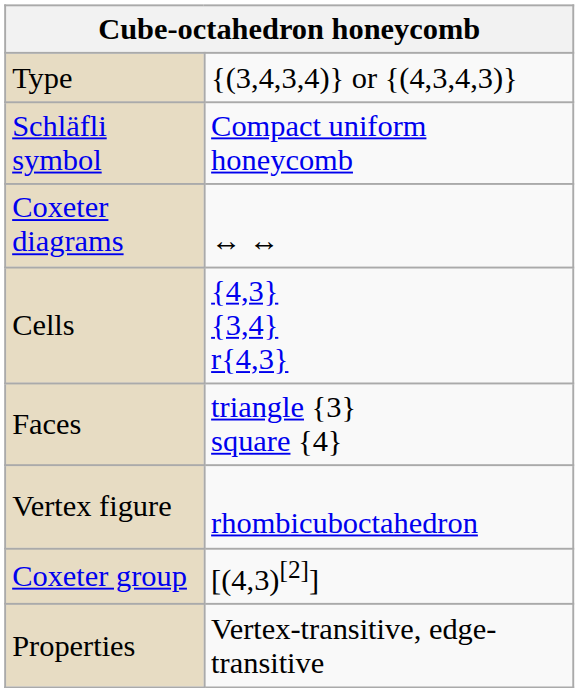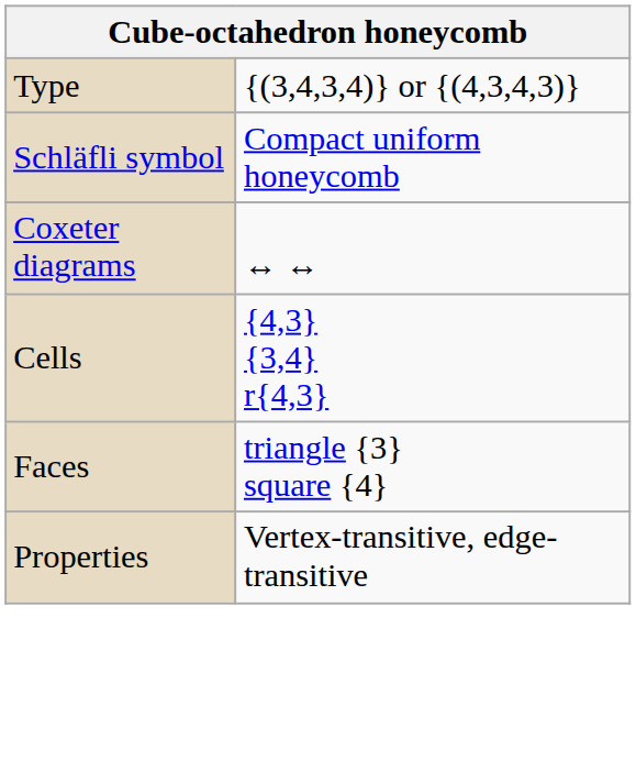- row: Vertex figure | rhombicuboctahedron
- row: Coxeter group | [(4,3)[2]]
